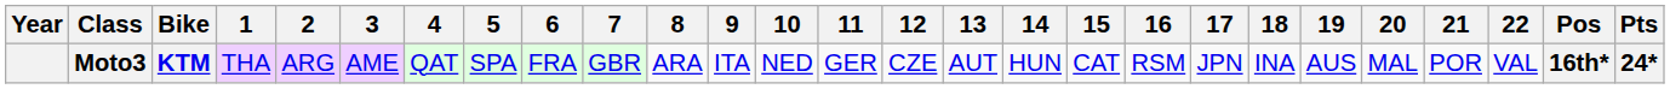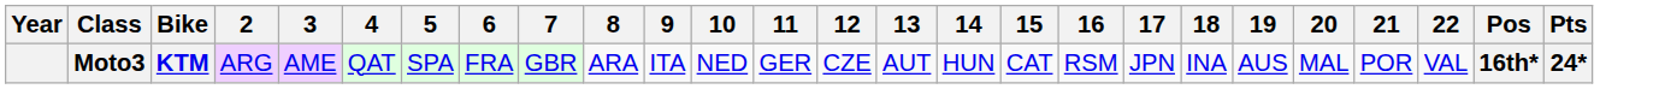- column: 1 | THA
